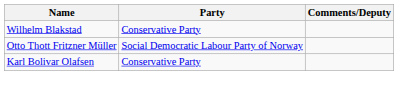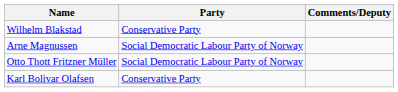+ row: Arne Magnussen | Social Democratic Labour Party of Norway
